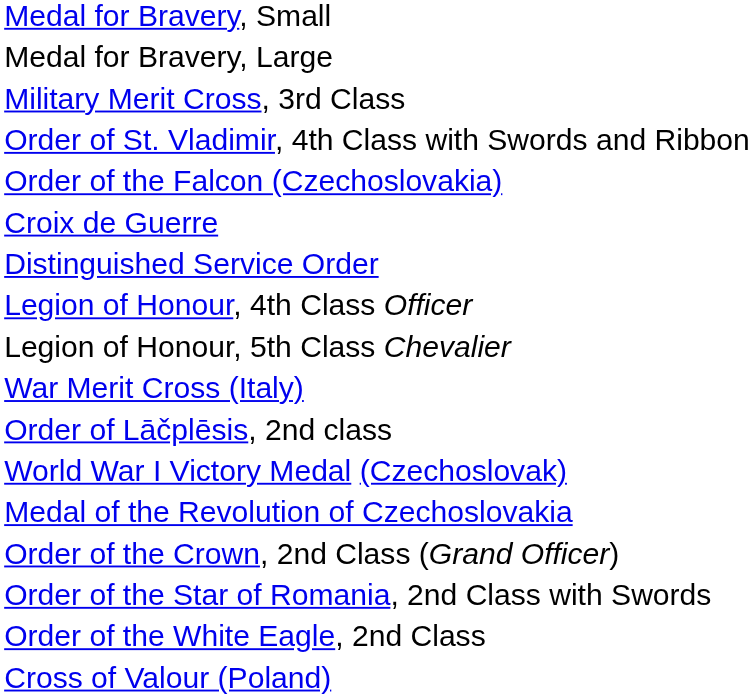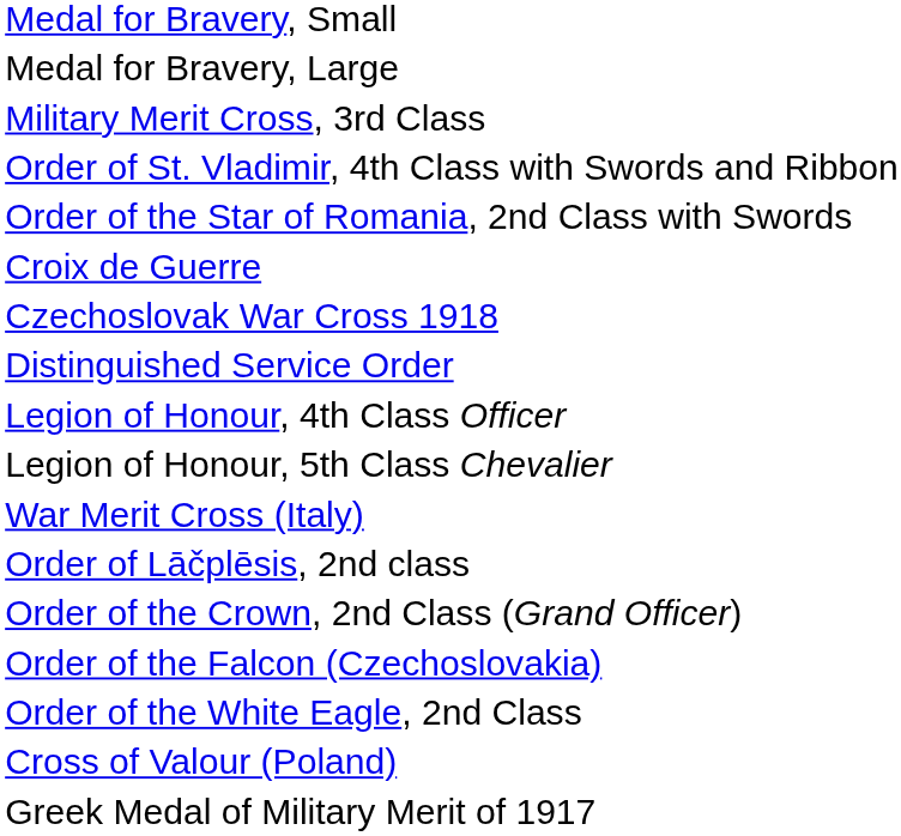rows swapped: Order of the Falcon (Czechoslovakia) <-> Order of the Star of Romania, 2nd Class with Swords
+ row: Czechoslovak War Cross 1918
- row: World War I Victory Medal (Czechoslovak)
- row: Medal of the Revolution of Czechoslovakia
+ row: Greek Medal of Military Merit of 1917
